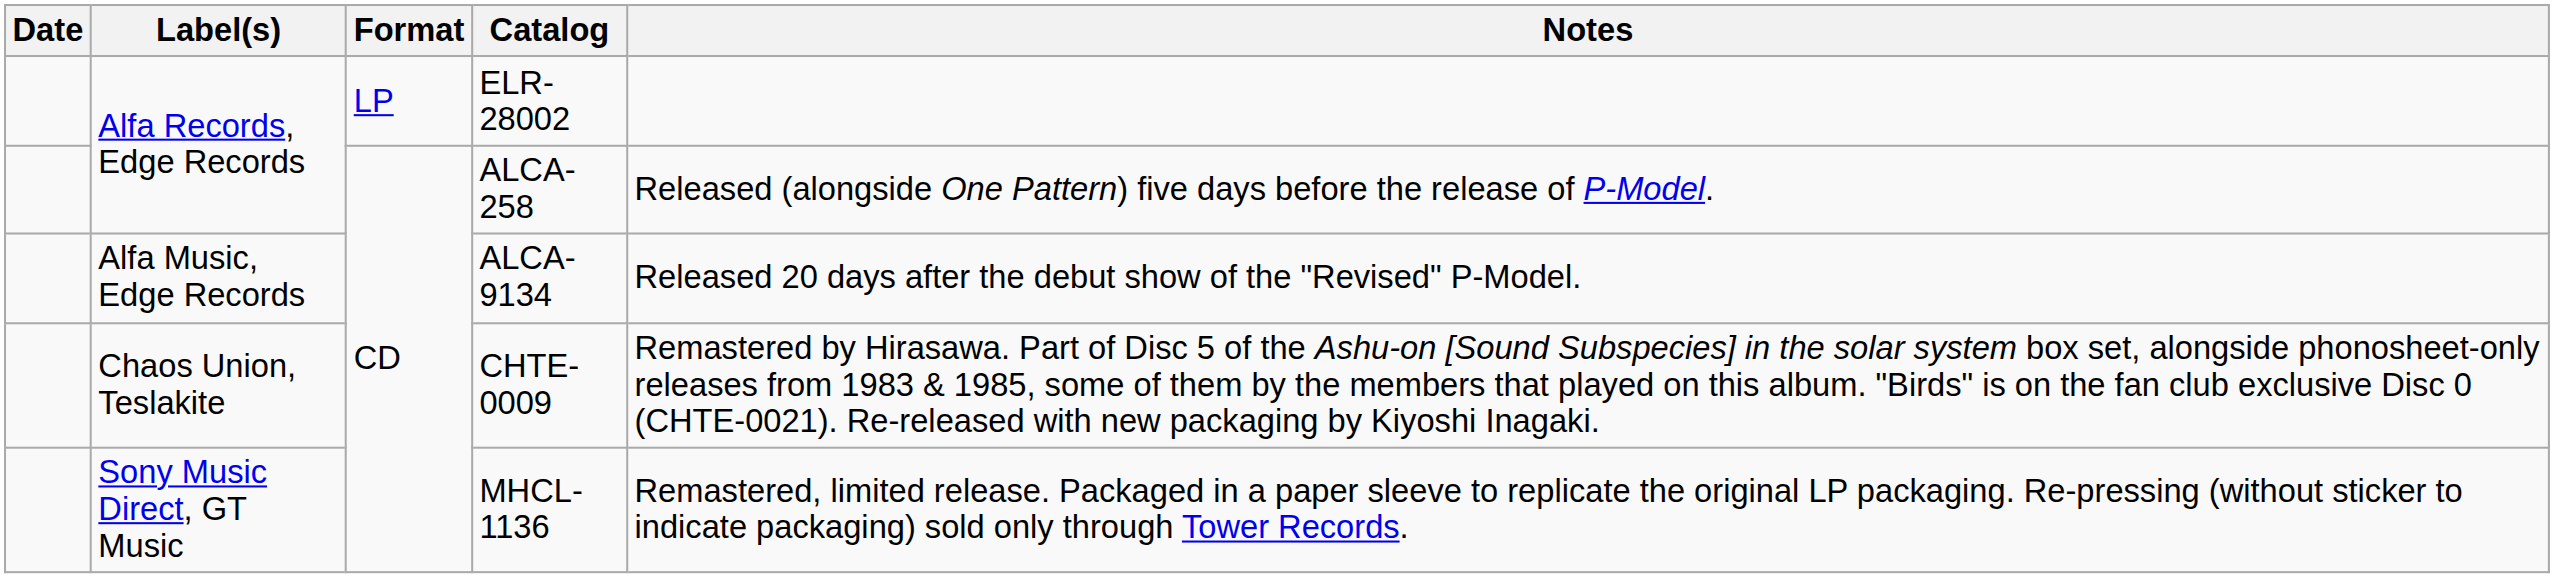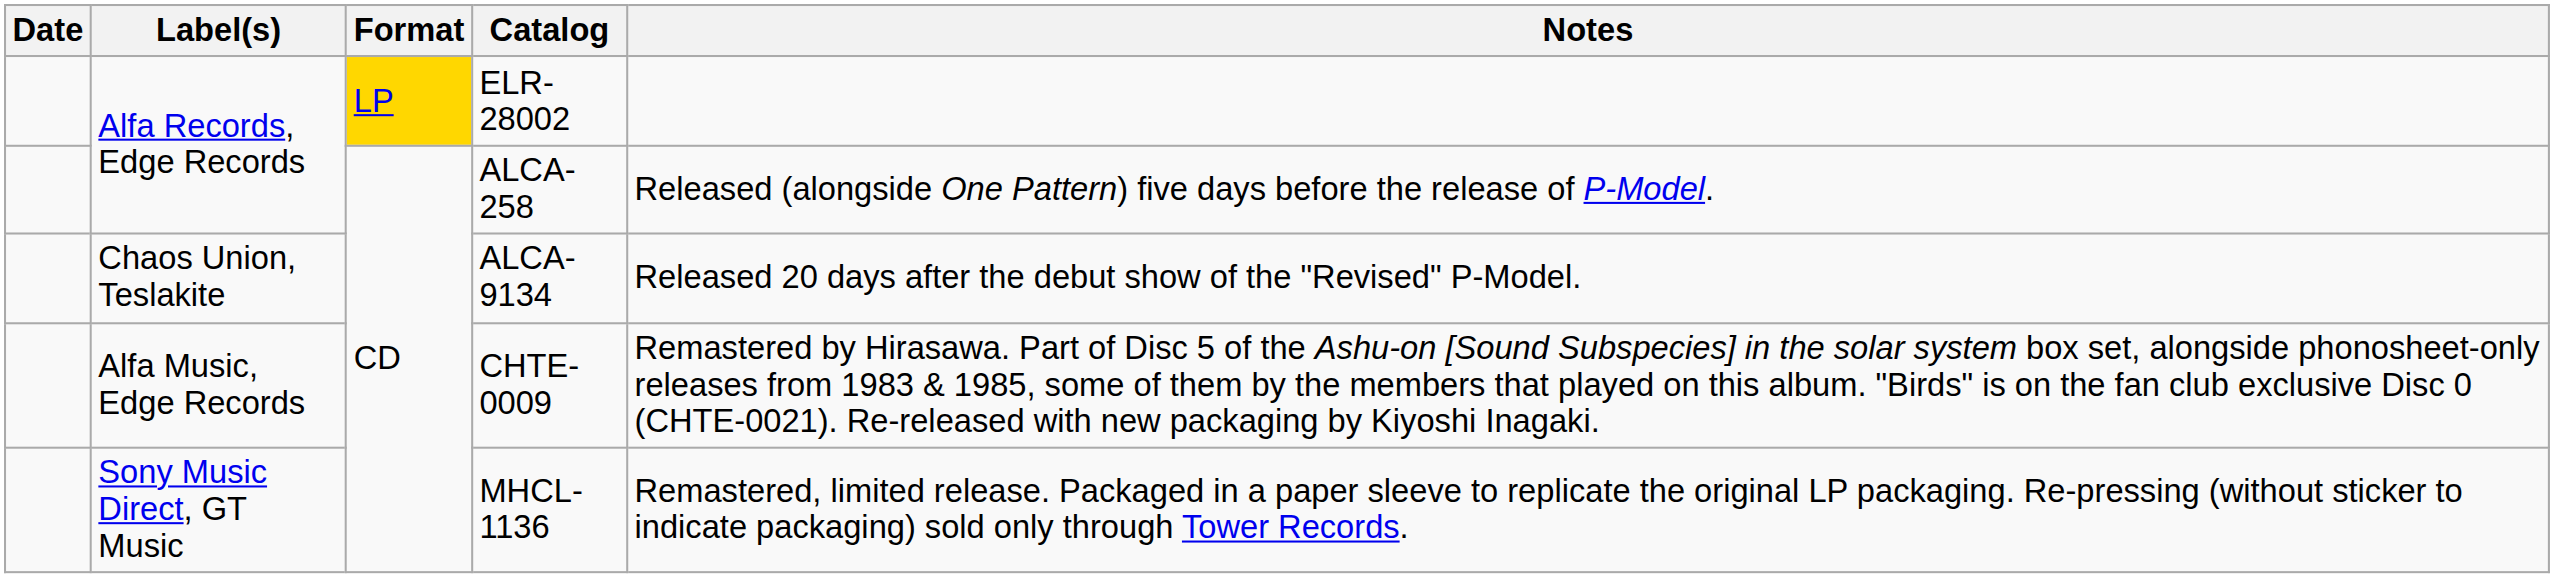ELR-28002 | Format: no background -> gold background
ALCA-9134 | Label(s): Alfa Music, Edge Records -> Chaos Union, Teslakite
CHTE-0009 | Label(s): Chaos Union, Teslakite -> Alfa Music, Edge Records
